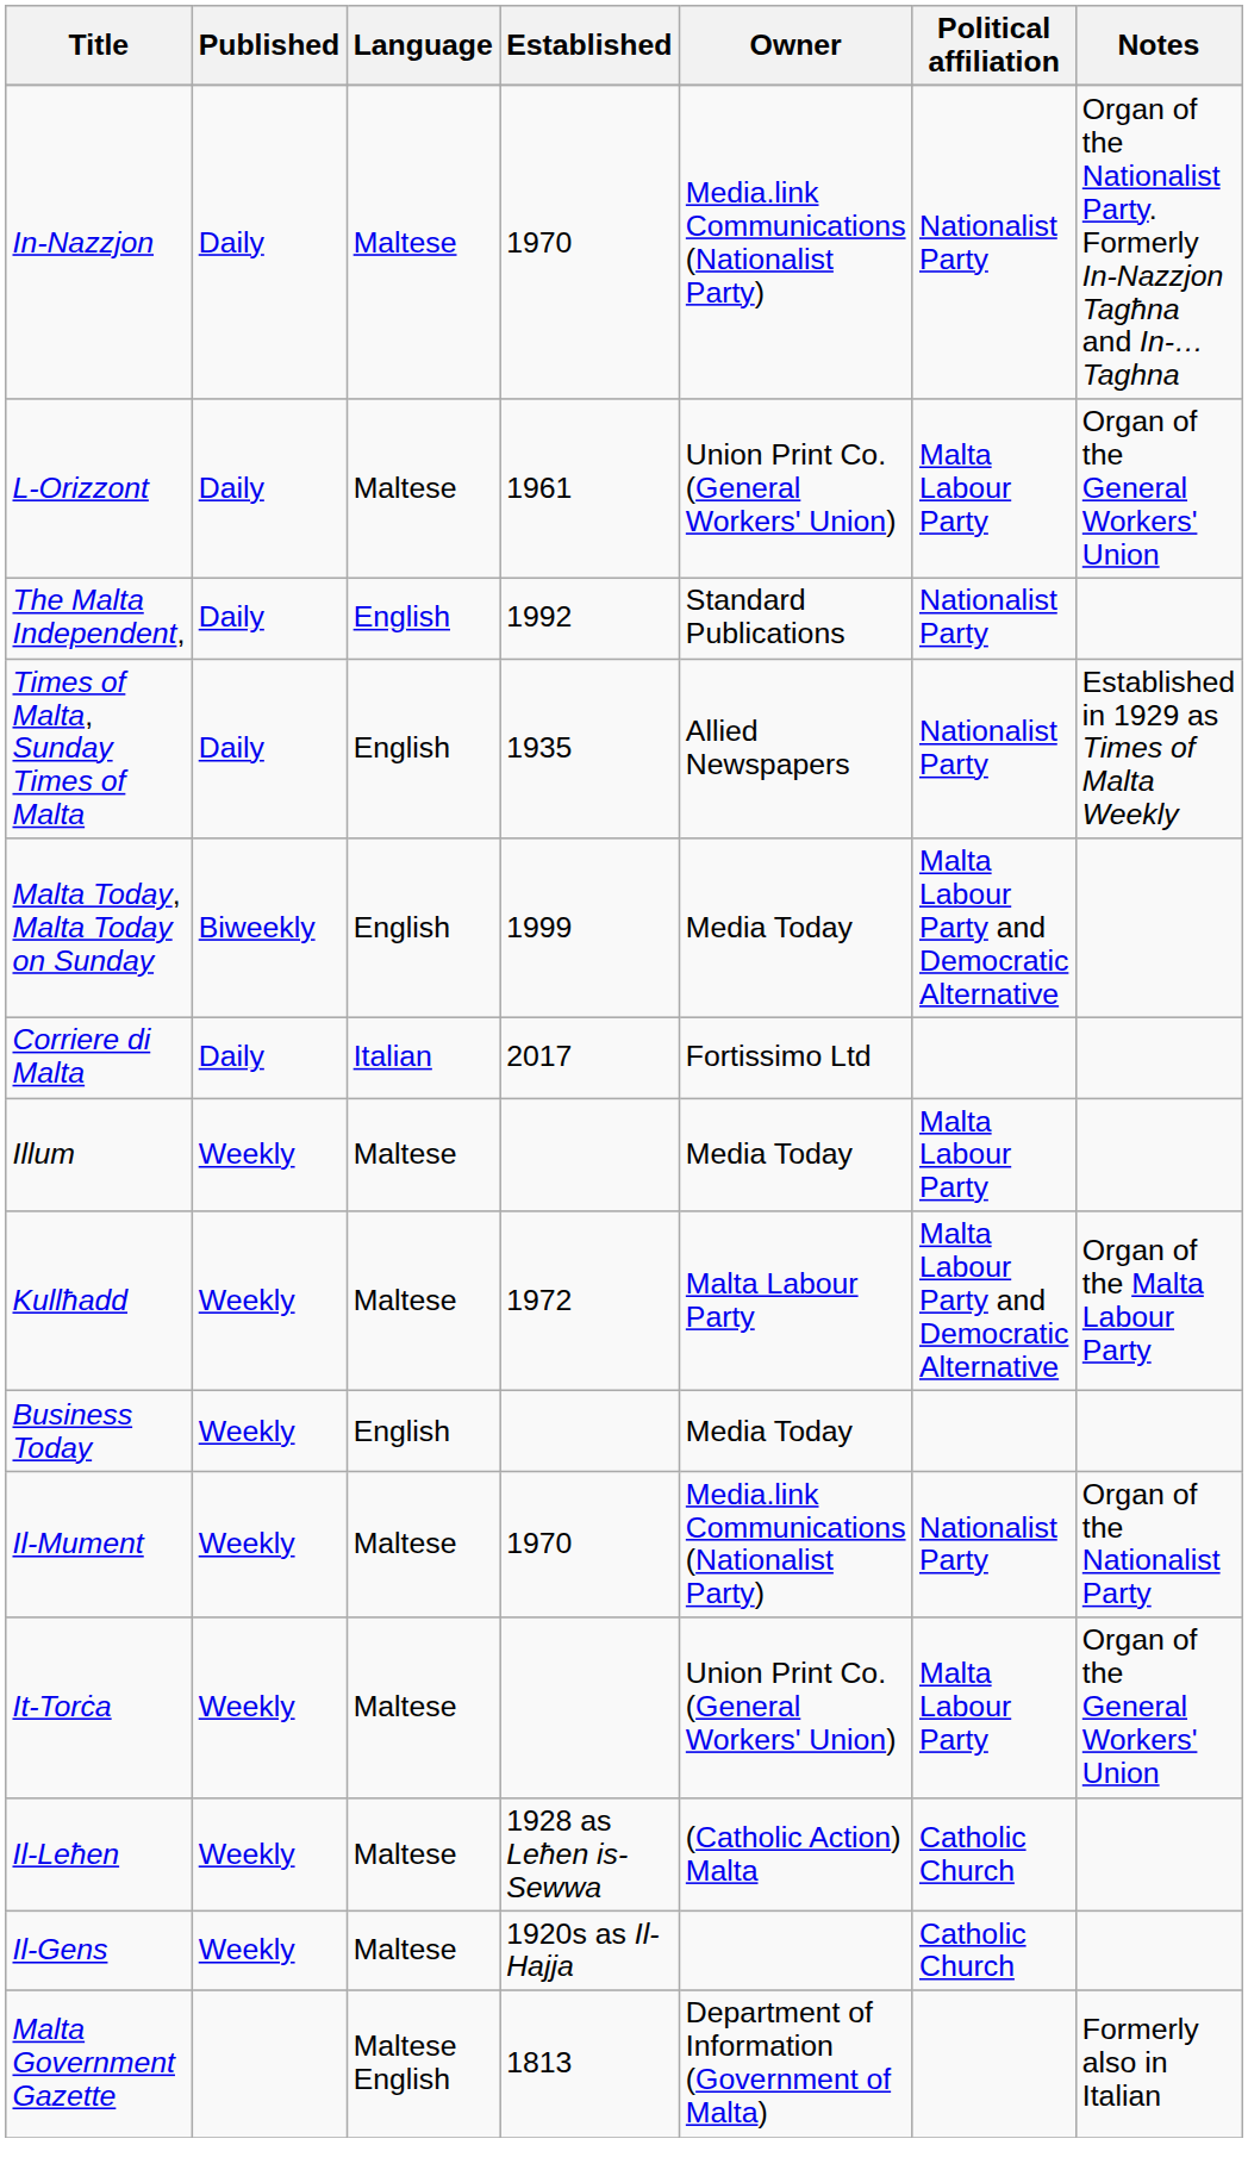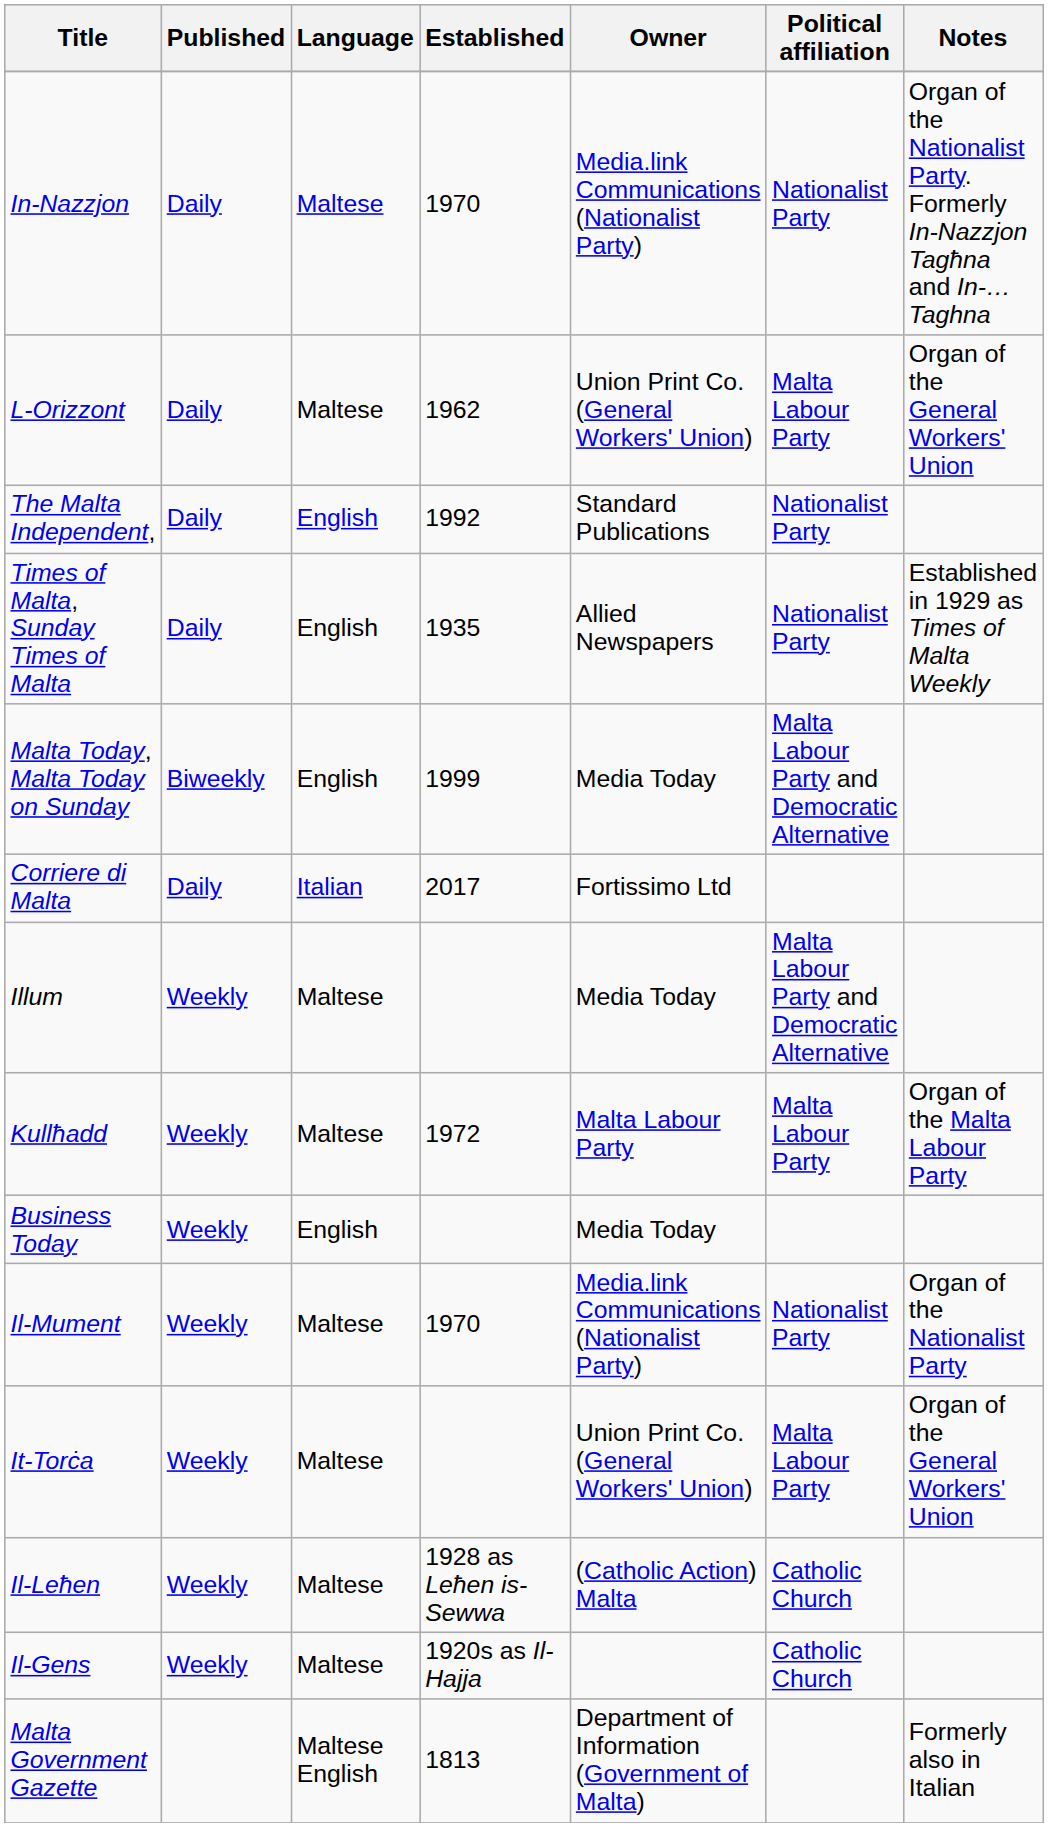L-Orizzont | Established: 1961 -> 1962
Illum | Political affiliation: Malta Labour Party -> Malta Labour Party and Democratic Alternative
Kullħadd | Political affiliation: Malta Labour Party and Democratic Alternative -> Malta Labour Party
